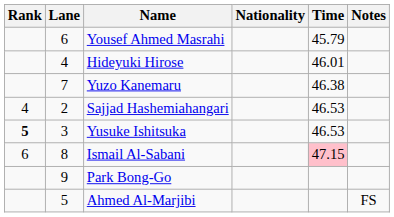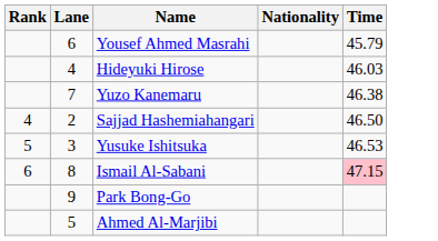- column: Notes | FS
Hideyuki Hirose | Time: 46.01 -> 46.03
Sajjad Hashemiahangari | Time: 46.53 -> 46.50
Yusuke Ishitsuka | Rank: bold -> normal
